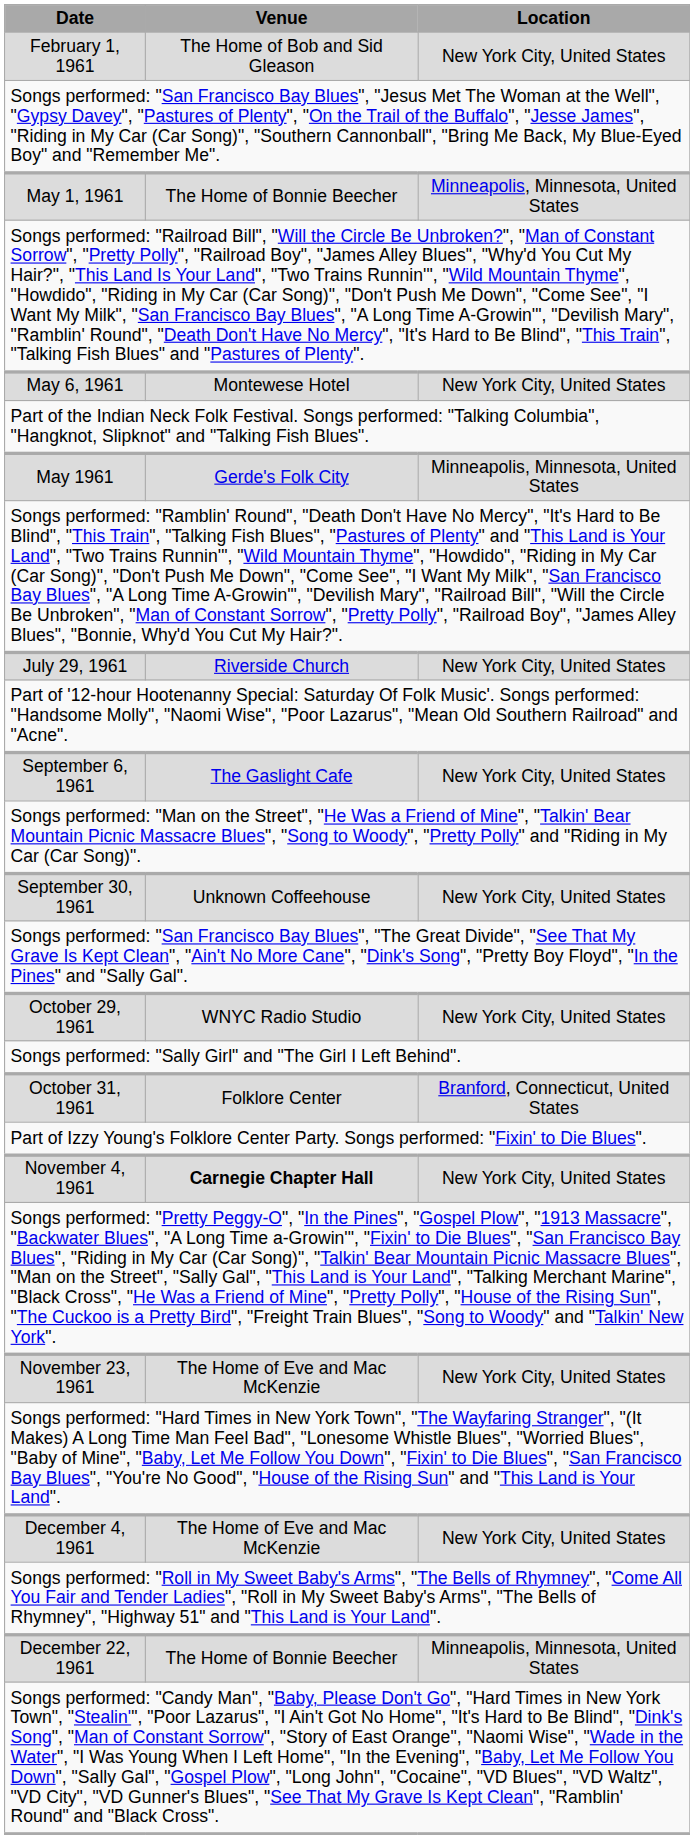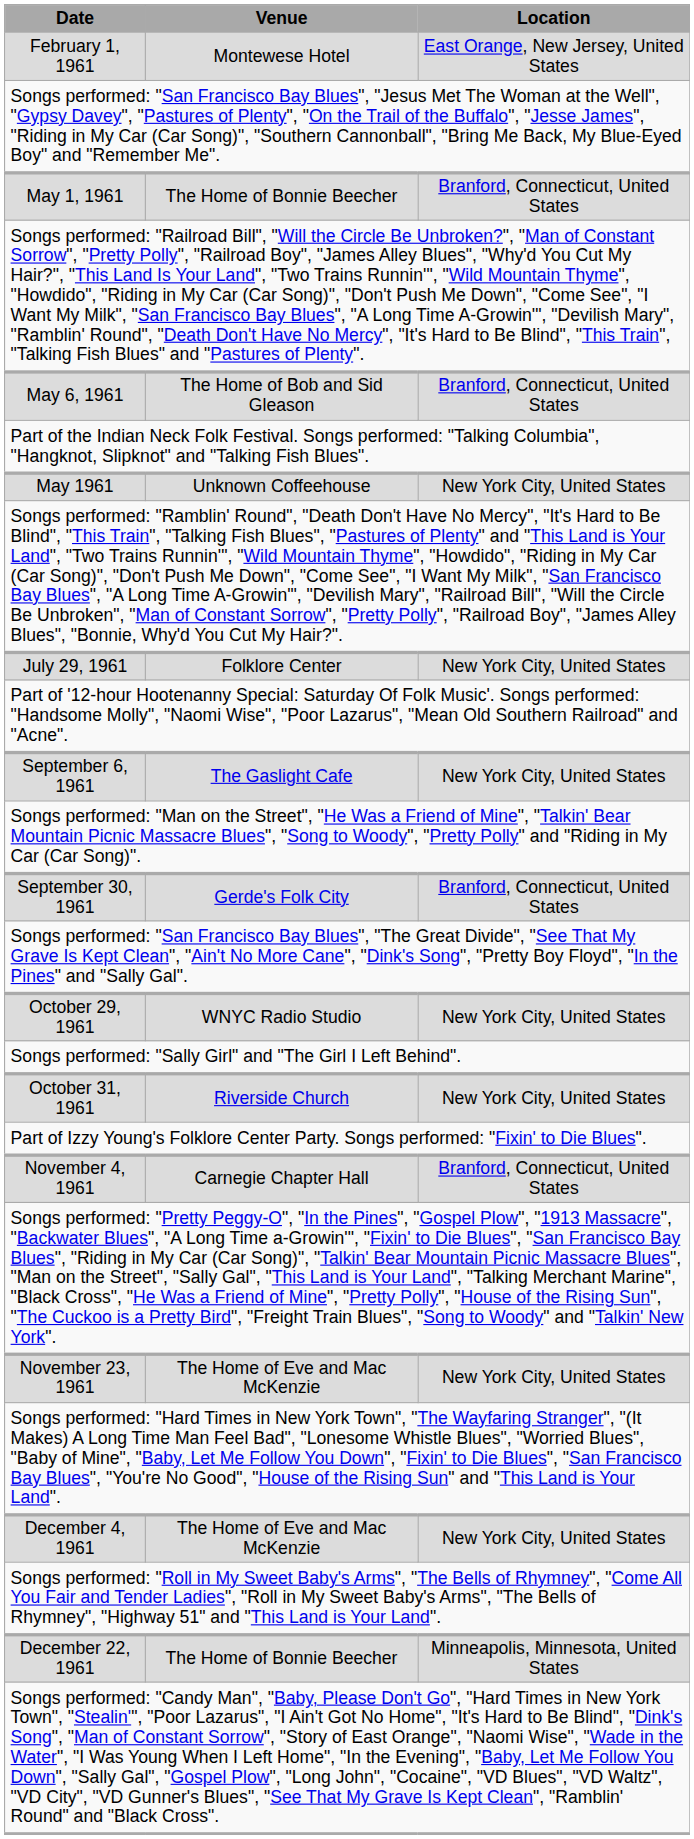February 1, 1961 | Venue: The Home of Bob and Sid Gleason -> Montewese Hotel
February 1, 1961 | Location: New York City, United States -> East Orange, New Jersey, United States
May 1, 1961 | Location: Minneapolis, Minnesota, United States -> Branford, Connecticut, United States
May 6, 1961 | Venue: Montewese Hotel -> The Home of Bob and Sid Gleason
May 6, 1961 | Location: New York City, United States -> Branford, Connecticut, United States
May 1961 | Venue: Gerde's Folk City -> Unknown Coffeehouse
May 1961 | Location: Minneapolis, Minnesota, United States -> New York City, United States
July 29, 1961 | Venue: Riverside Church -> Folklore Center
September 30, 1961 | Venue: Unknown Coffeehouse -> Gerde's Folk City
September 30, 1961 | Location: New York City, United States -> Branford, Connecticut, United States
October 31, 1961 | Venue: Folklore Center -> Riverside Church
October 31, 1961 | Location: Branford, Connecticut, United States -> New York City, United States
November 4, 1961 | Venue: bold -> normal
November 4, 1961 | Location: New York City, United States -> Branford, Connecticut, United States
